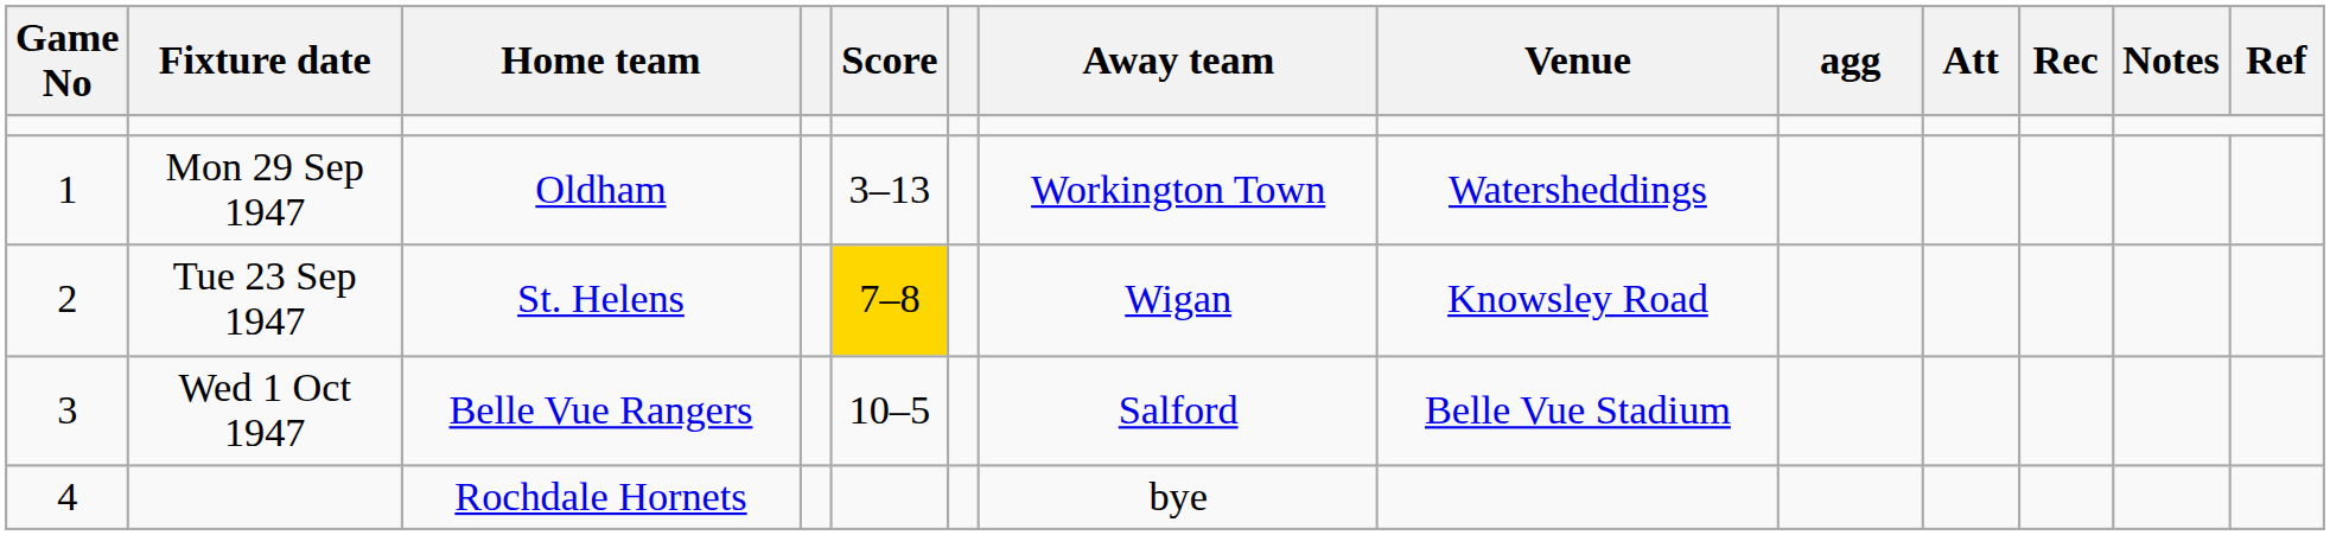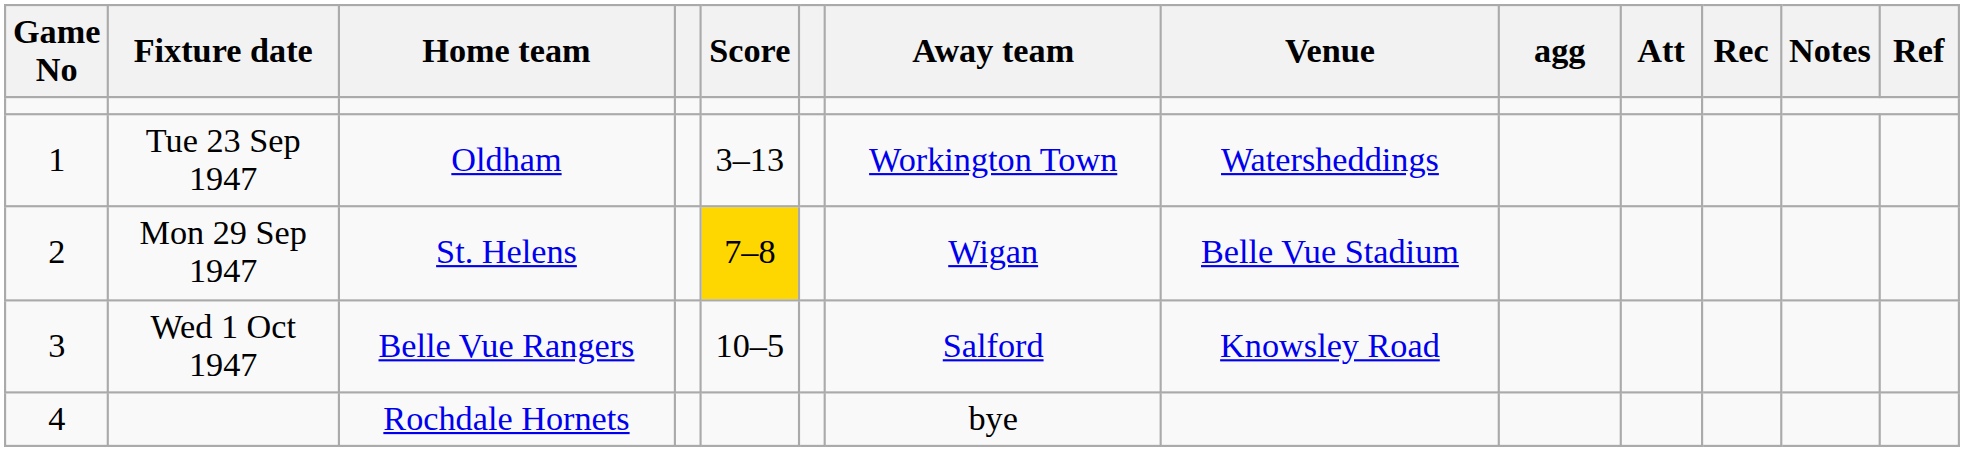Oldham | Fixture date: Mon 29 Sep 1947 -> Tue 23 Sep 1947
St. Helens | Fixture date: Tue 23 Sep 1947 -> Mon 29 Sep 1947
St. Helens | Venue: Knowsley Road -> Belle Vue Stadium
Belle Vue Rangers | Venue: Belle Vue Stadium -> Knowsley Road
